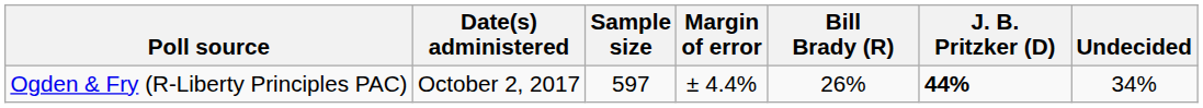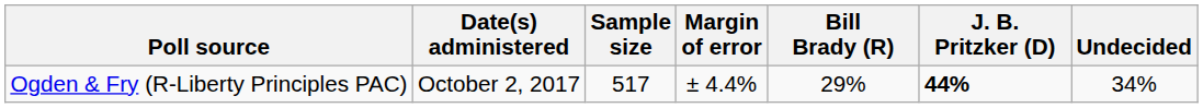Ogden & Fry (R-Liberty Principles PAC) | Sample size: 597 -> 517
Ogden & Fry (R-Liberty Principles PAC) | Bill Brady (R): 26% -> 29%
